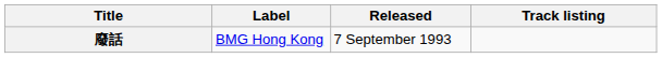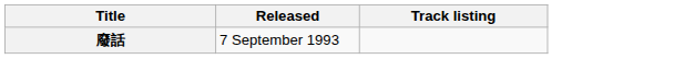- column: Label | BMG Hong Kong
